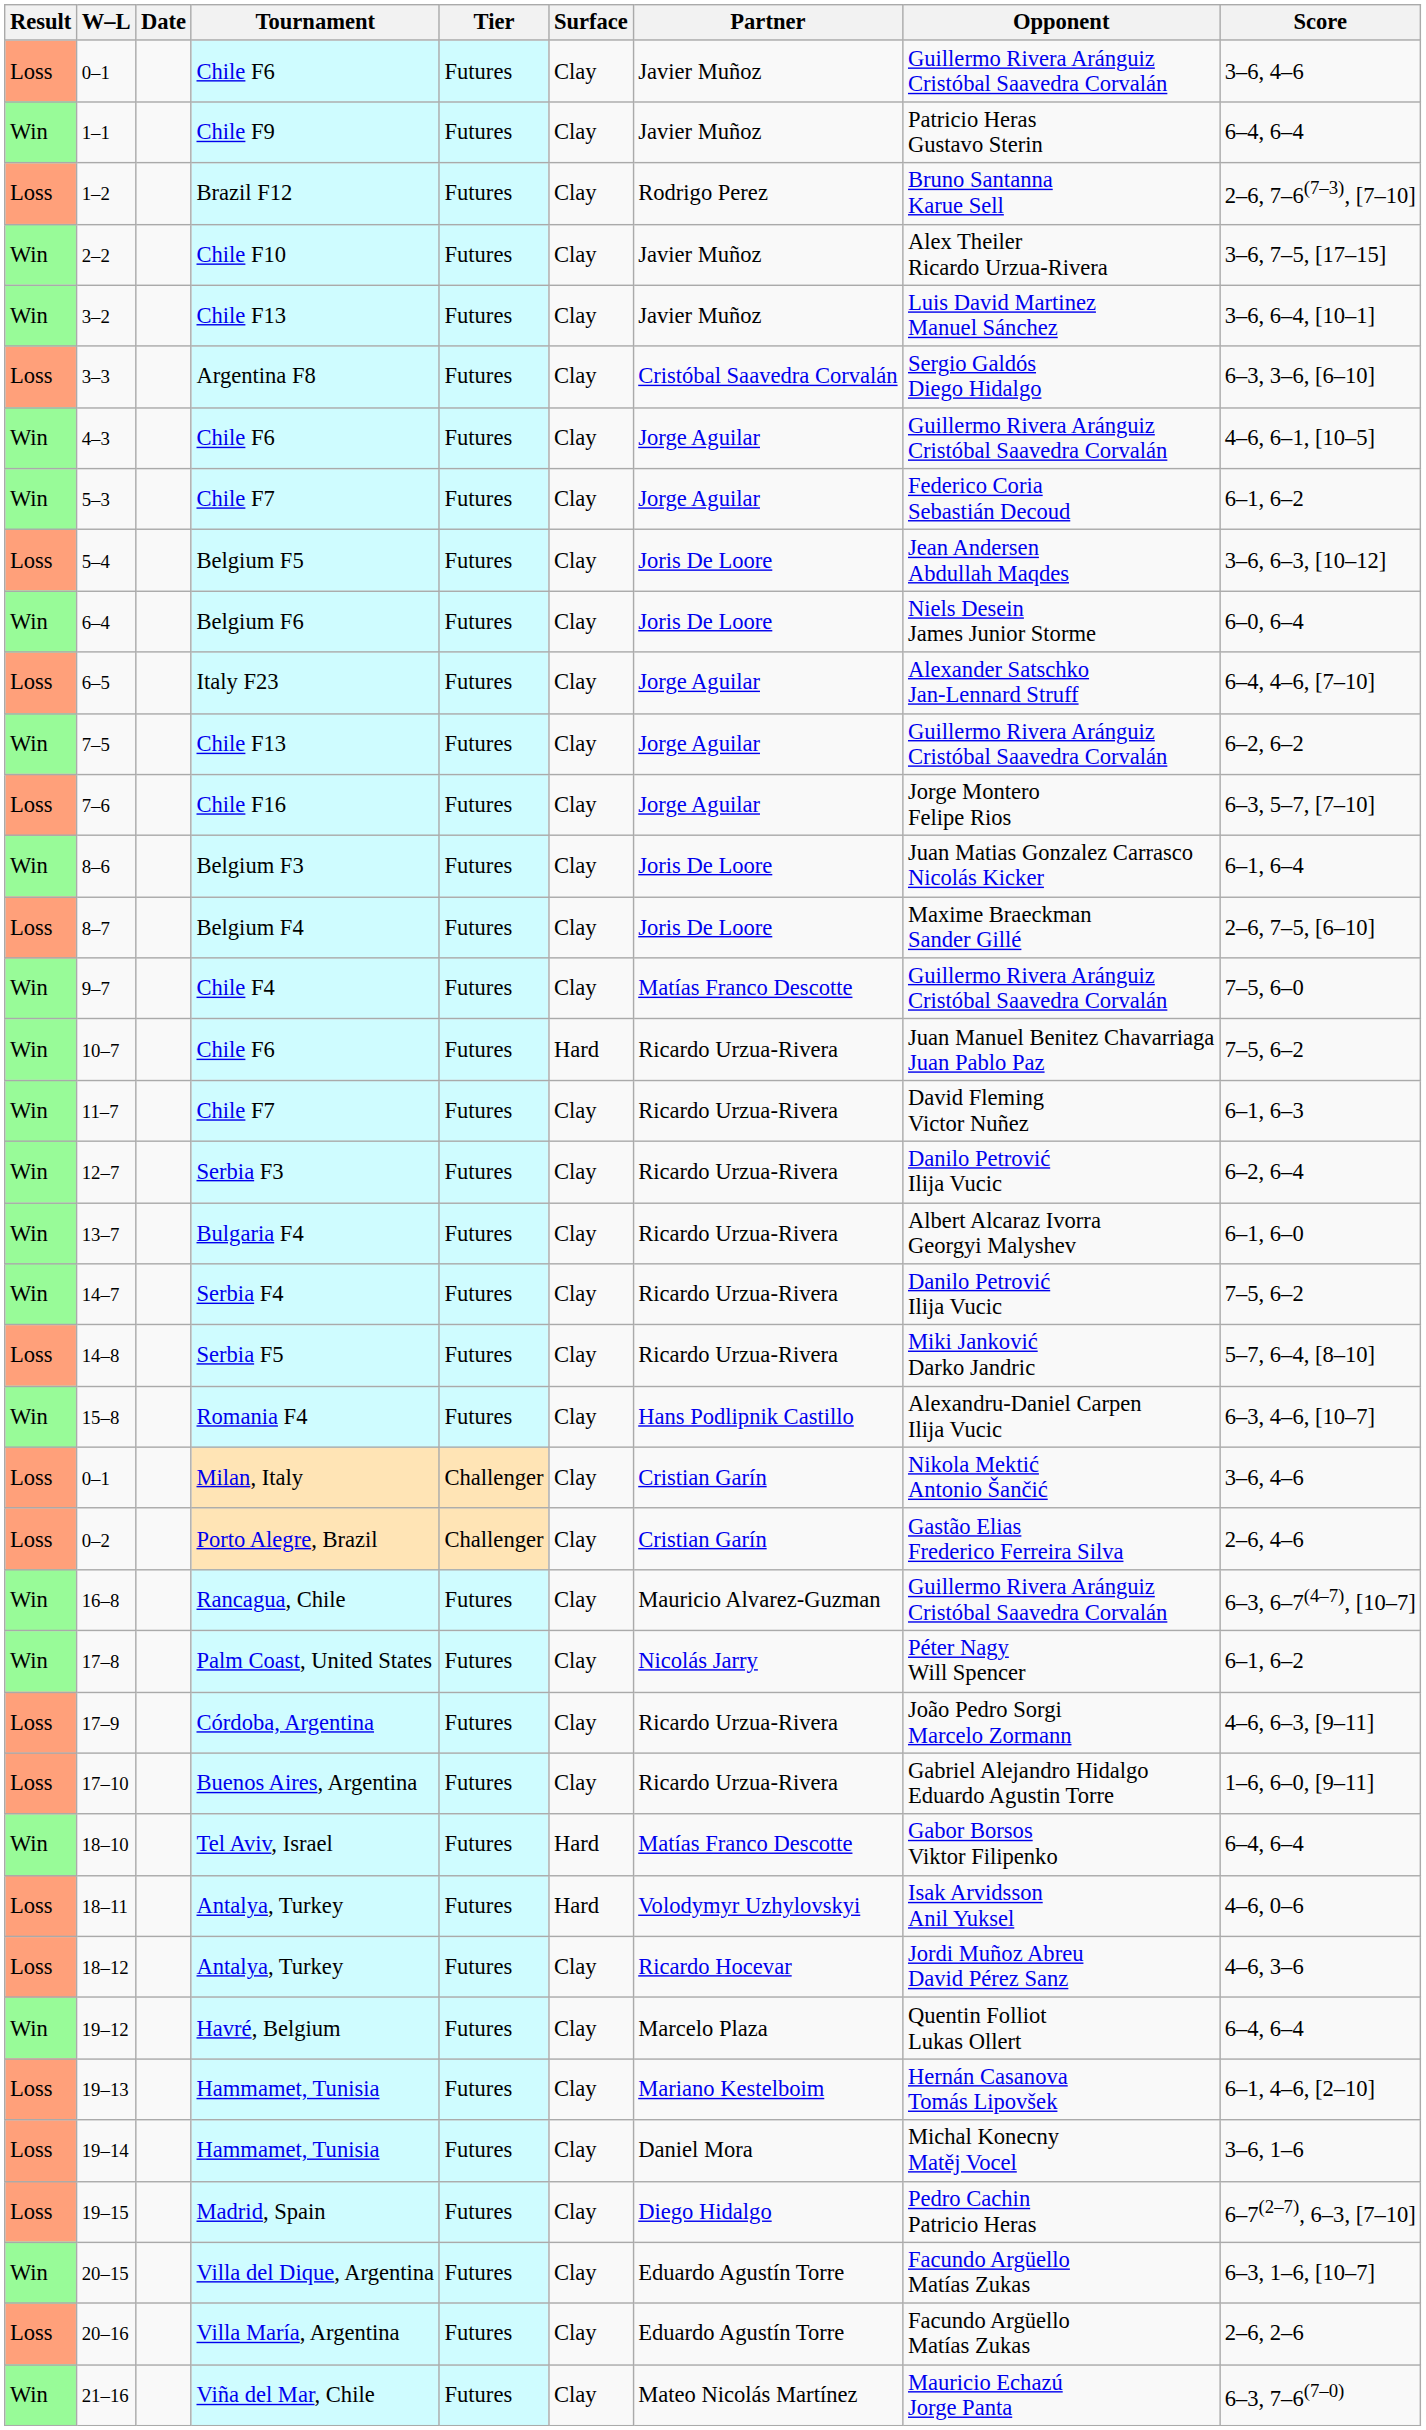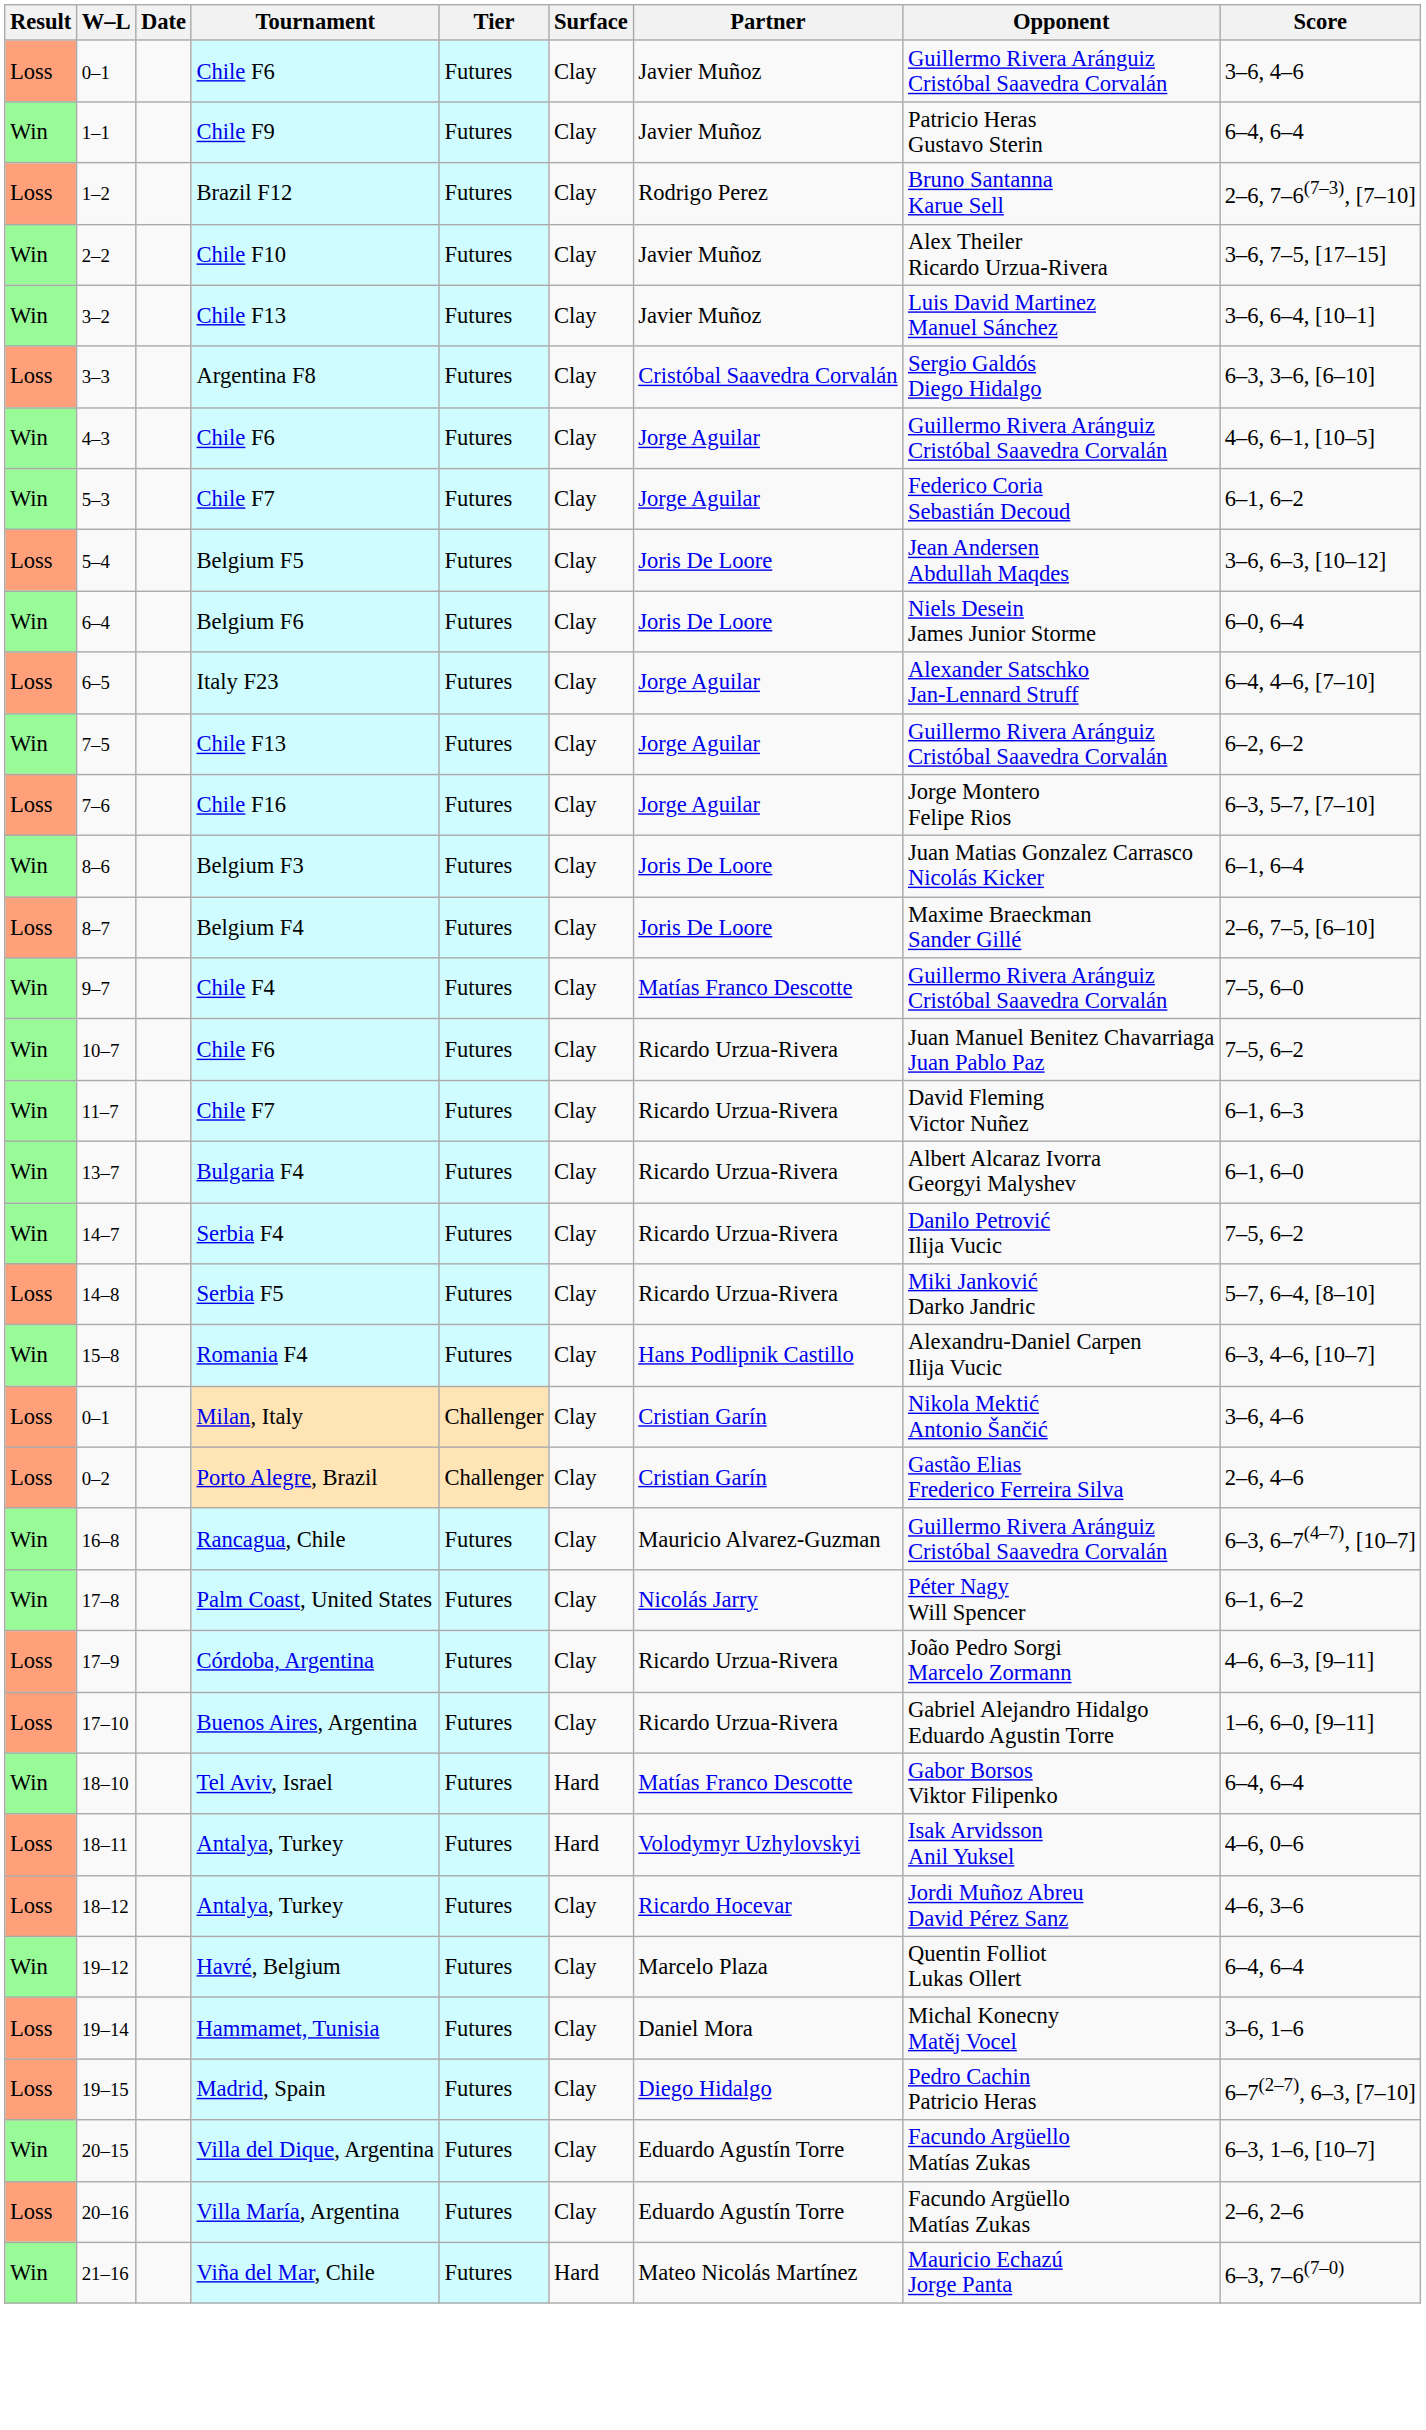10–7 | Surface: Hard -> Clay
- row: Win | 12–7 | Serbia F3 | Futures | Clay | Ricardo Urzua-Rivera | Danilo Petrović Ilija Vucic | 6–2, 6–4
- row: Loss | 19–13 | Hammamet, Tunisia | Futures | Clay | Mariano Kestelboim | Hernán Casanova Tomás Lipovšek | 6–1, 4–6, [2–10]
21–16 | Surface: Clay -> Hard
